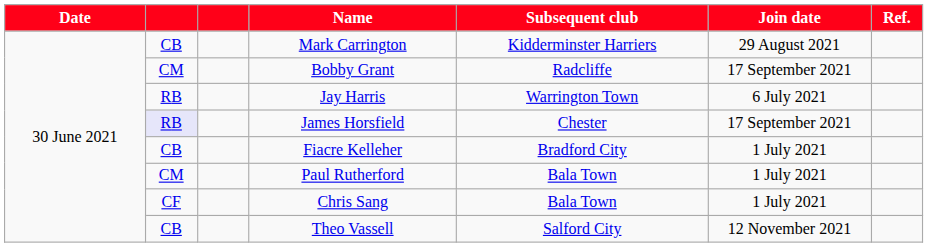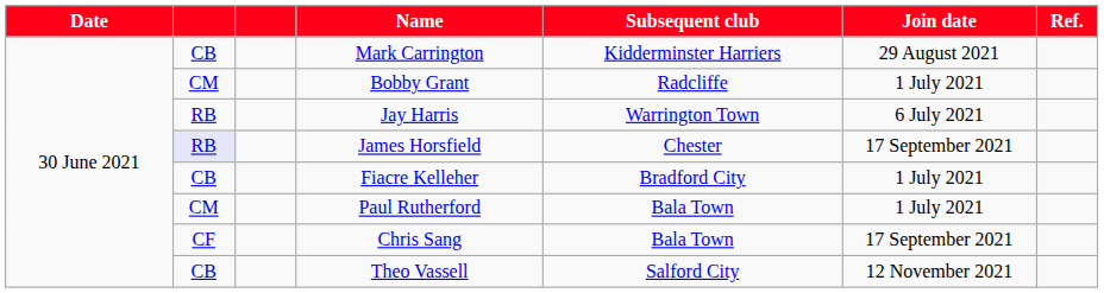Bobby Grant | Join date: 17 September 2021 -> 1 July 2021
Chris Sang | Join date: 1 July 2021 -> 17 September 2021
